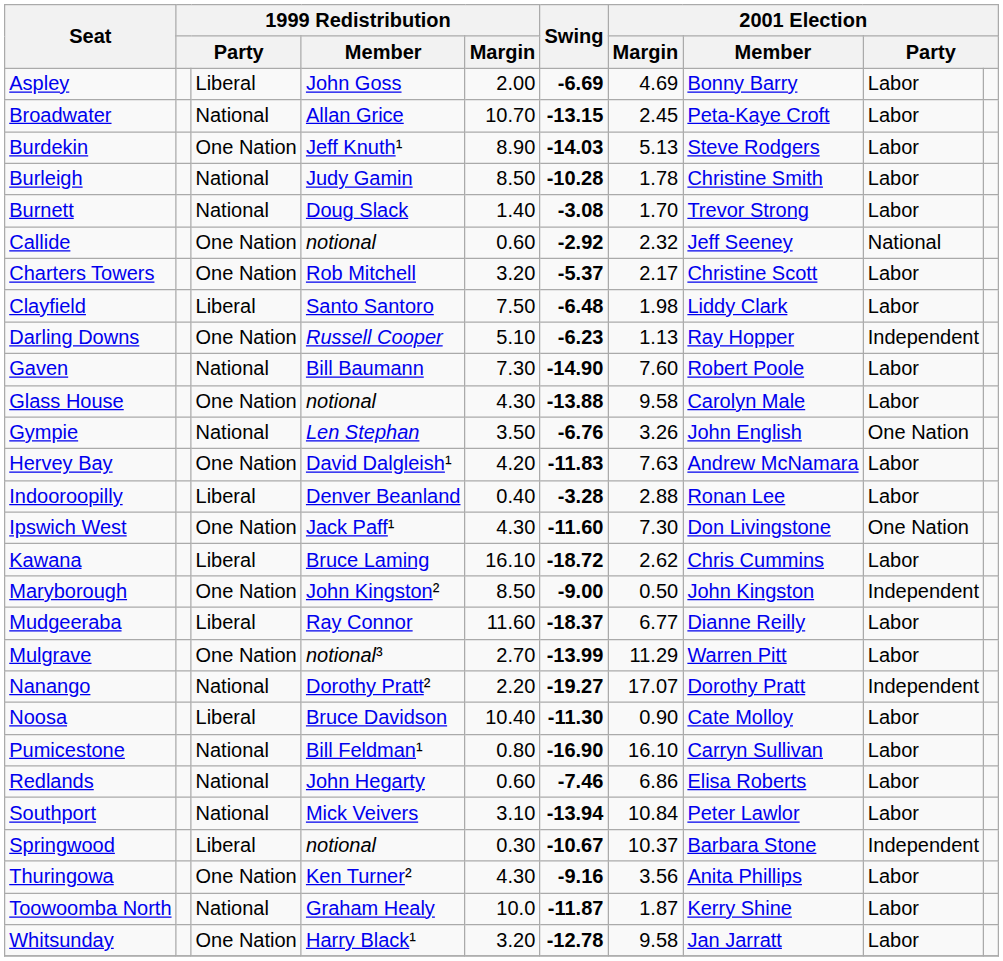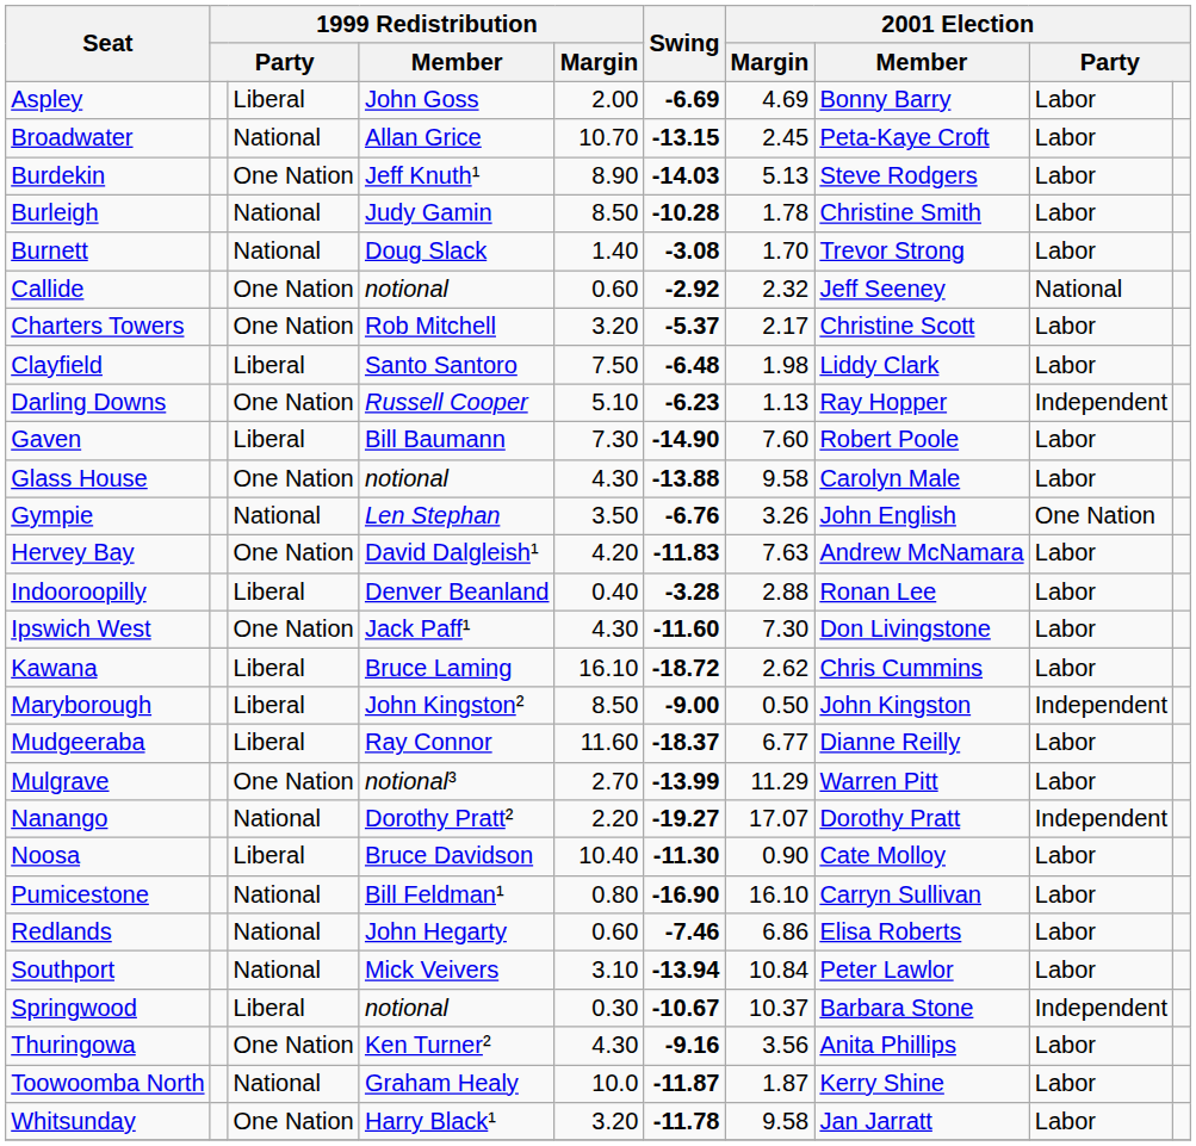Gaven | column 3: National -> Liberal
Ipswich West | column 9: One Nation -> Labor
Maryborough | column 3: One Nation -> Liberal
Whitsunday | Swing: -12.78 -> -11.78
